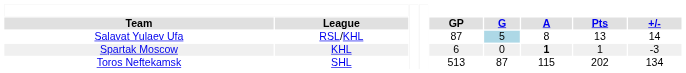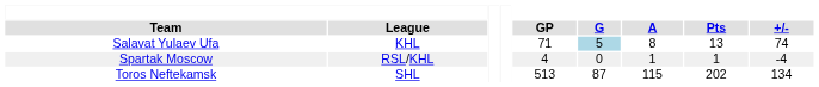Salavat Yulaev Ufa | League: RSL/KHL -> KHL
Salavat Yulaev Ufa | GP: 87 -> 71
Salavat Yulaev Ufa | +/-: 14 -> 74
Spartak Moscow | League: KHL -> RSL/KHL
Spartak Moscow | GP: 6 -> 4
Spartak Moscow | A: bold -> normal
Spartak Moscow | +/-: -3 -> -4
